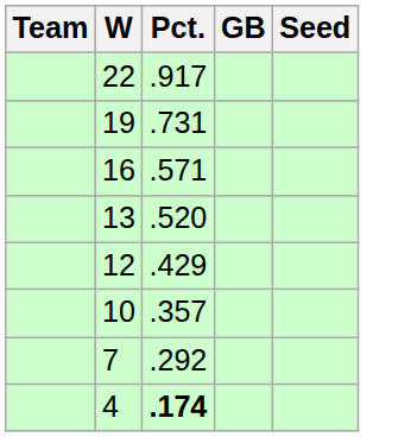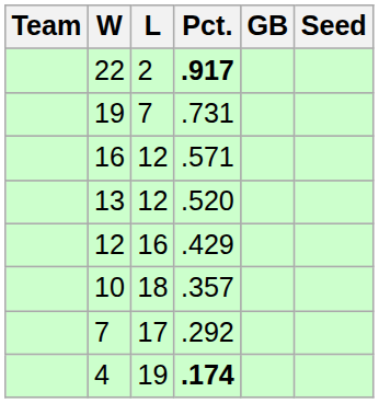+ column: L | 2 | 7 | 12 | 12 | 16 | 18 | 17 | 19
22 | Pct.: normal -> bold
